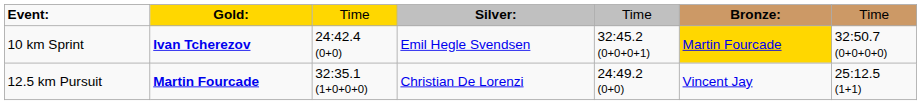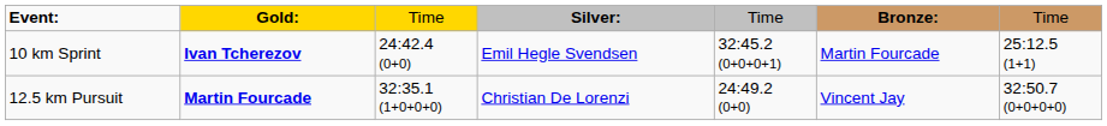10 km Sprint | column 6: gold background -> no background
10 km Sprint | column 7: 32:50.7 (0+0+0+0) -> 25:12.5 (1+1)
12.5 km Pursuit | column 7: 25:12.5 (1+1) -> 32:50.7 (0+0+0+0)
